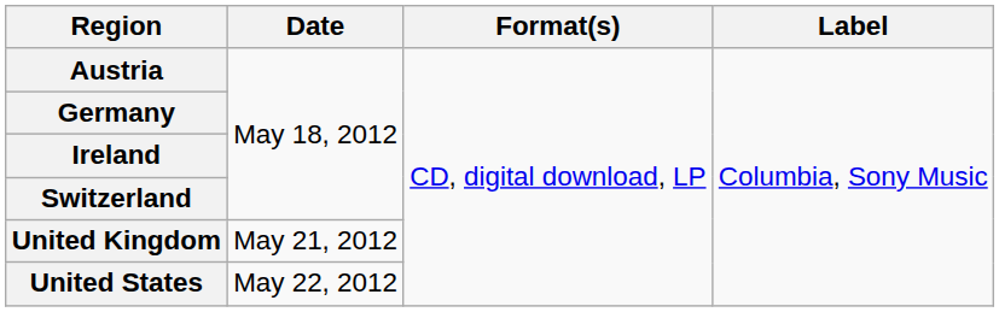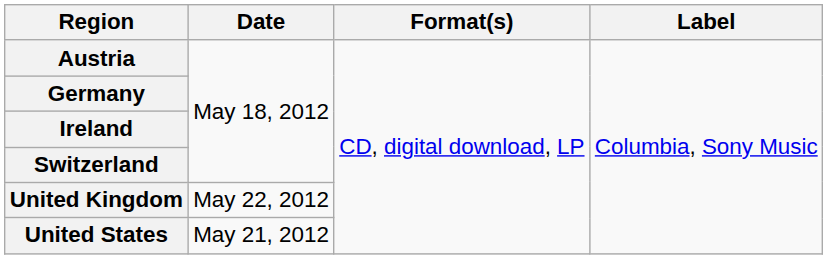United Kingdom | Date: May 21, 2012 -> May 22, 2012
United States | Date: May 22, 2012 -> May 21, 2012
